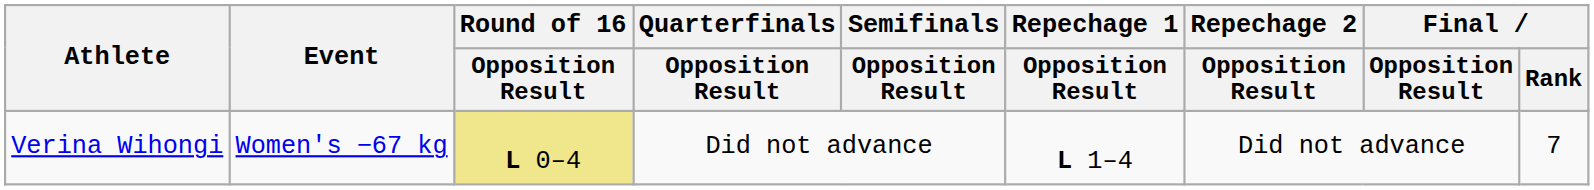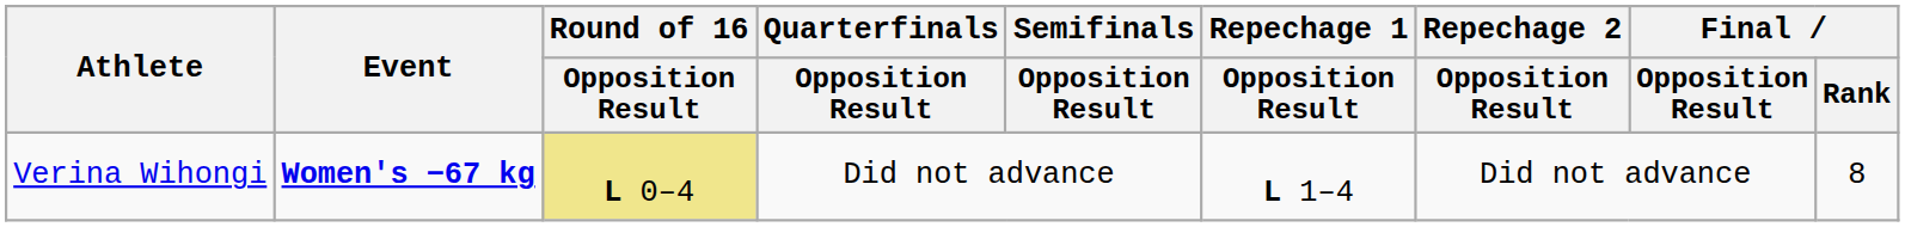Verina Wihongi | Event: normal -> bold
Verina Wihongi | Final / Rank: 7 -> 8
